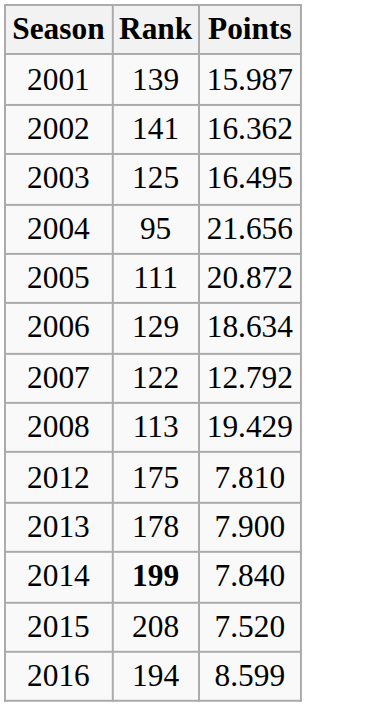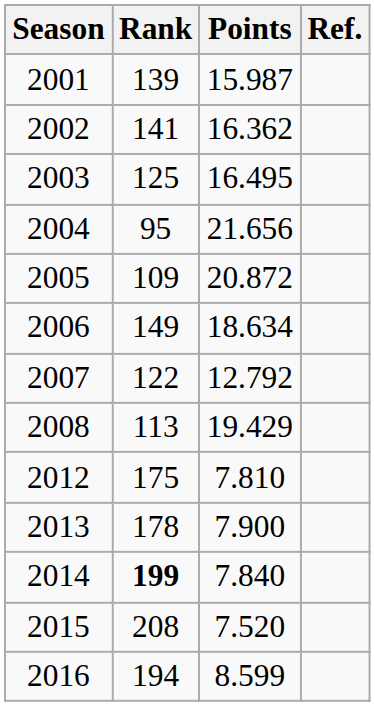+ column: Ref.
2005 | Rank: 111 -> 109
2006 | Rank: 129 -> 149
